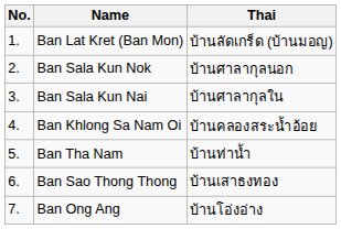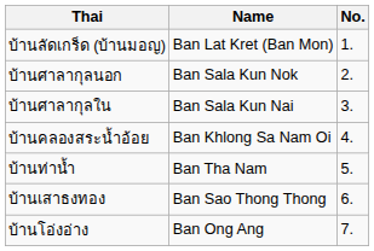columns swapped: No. <-> Thai
